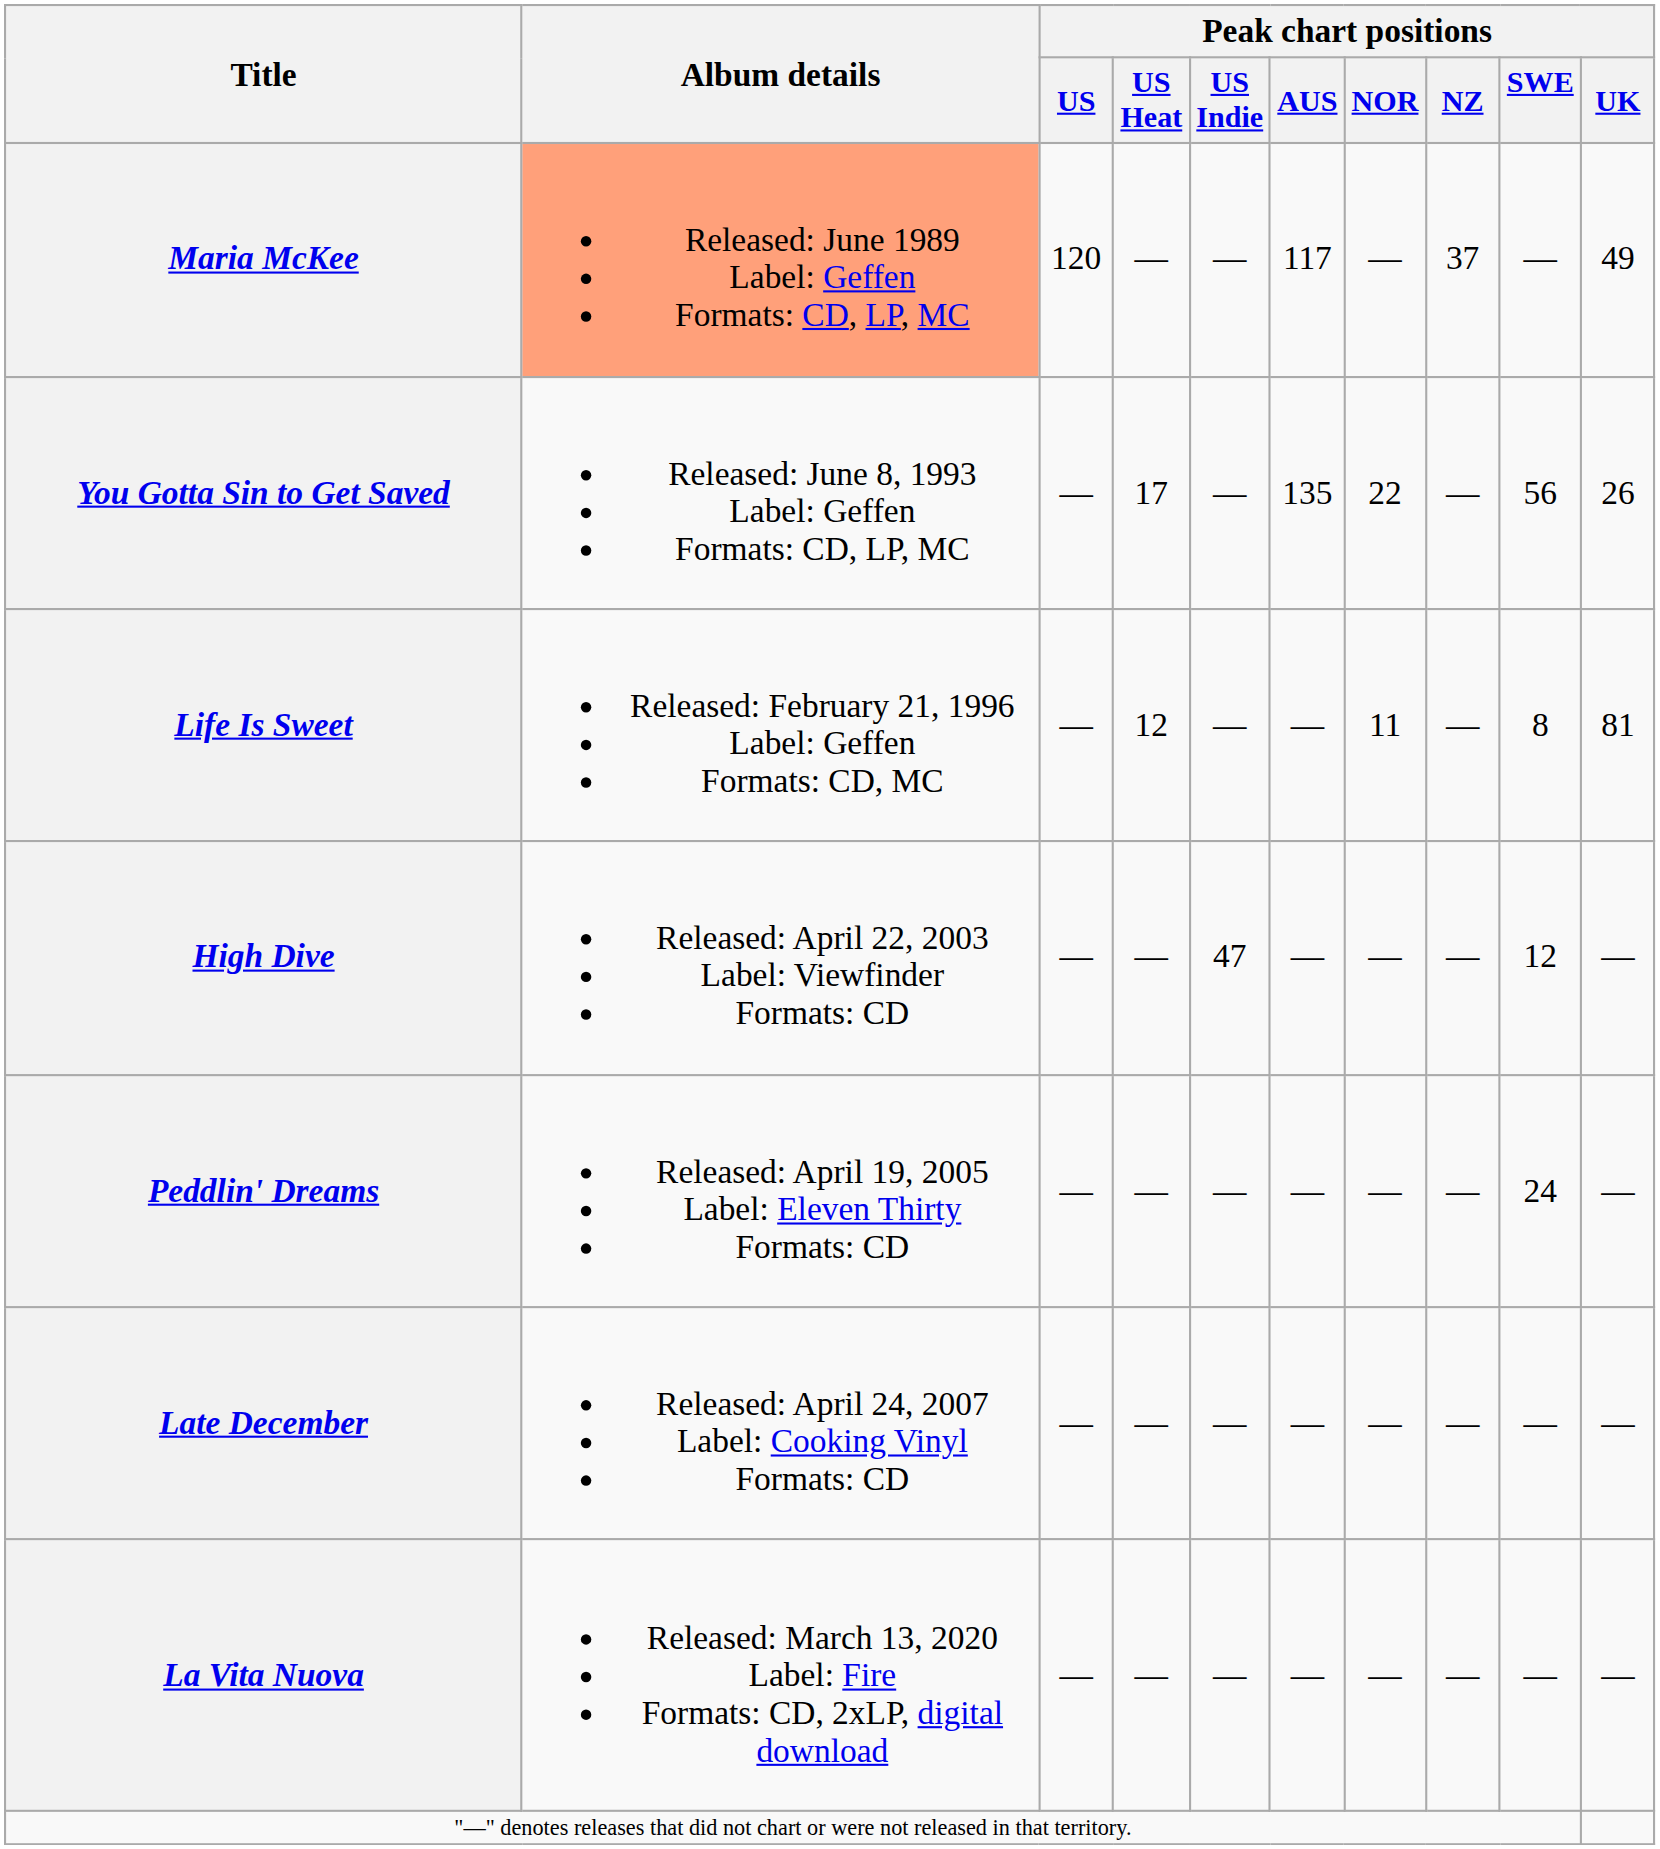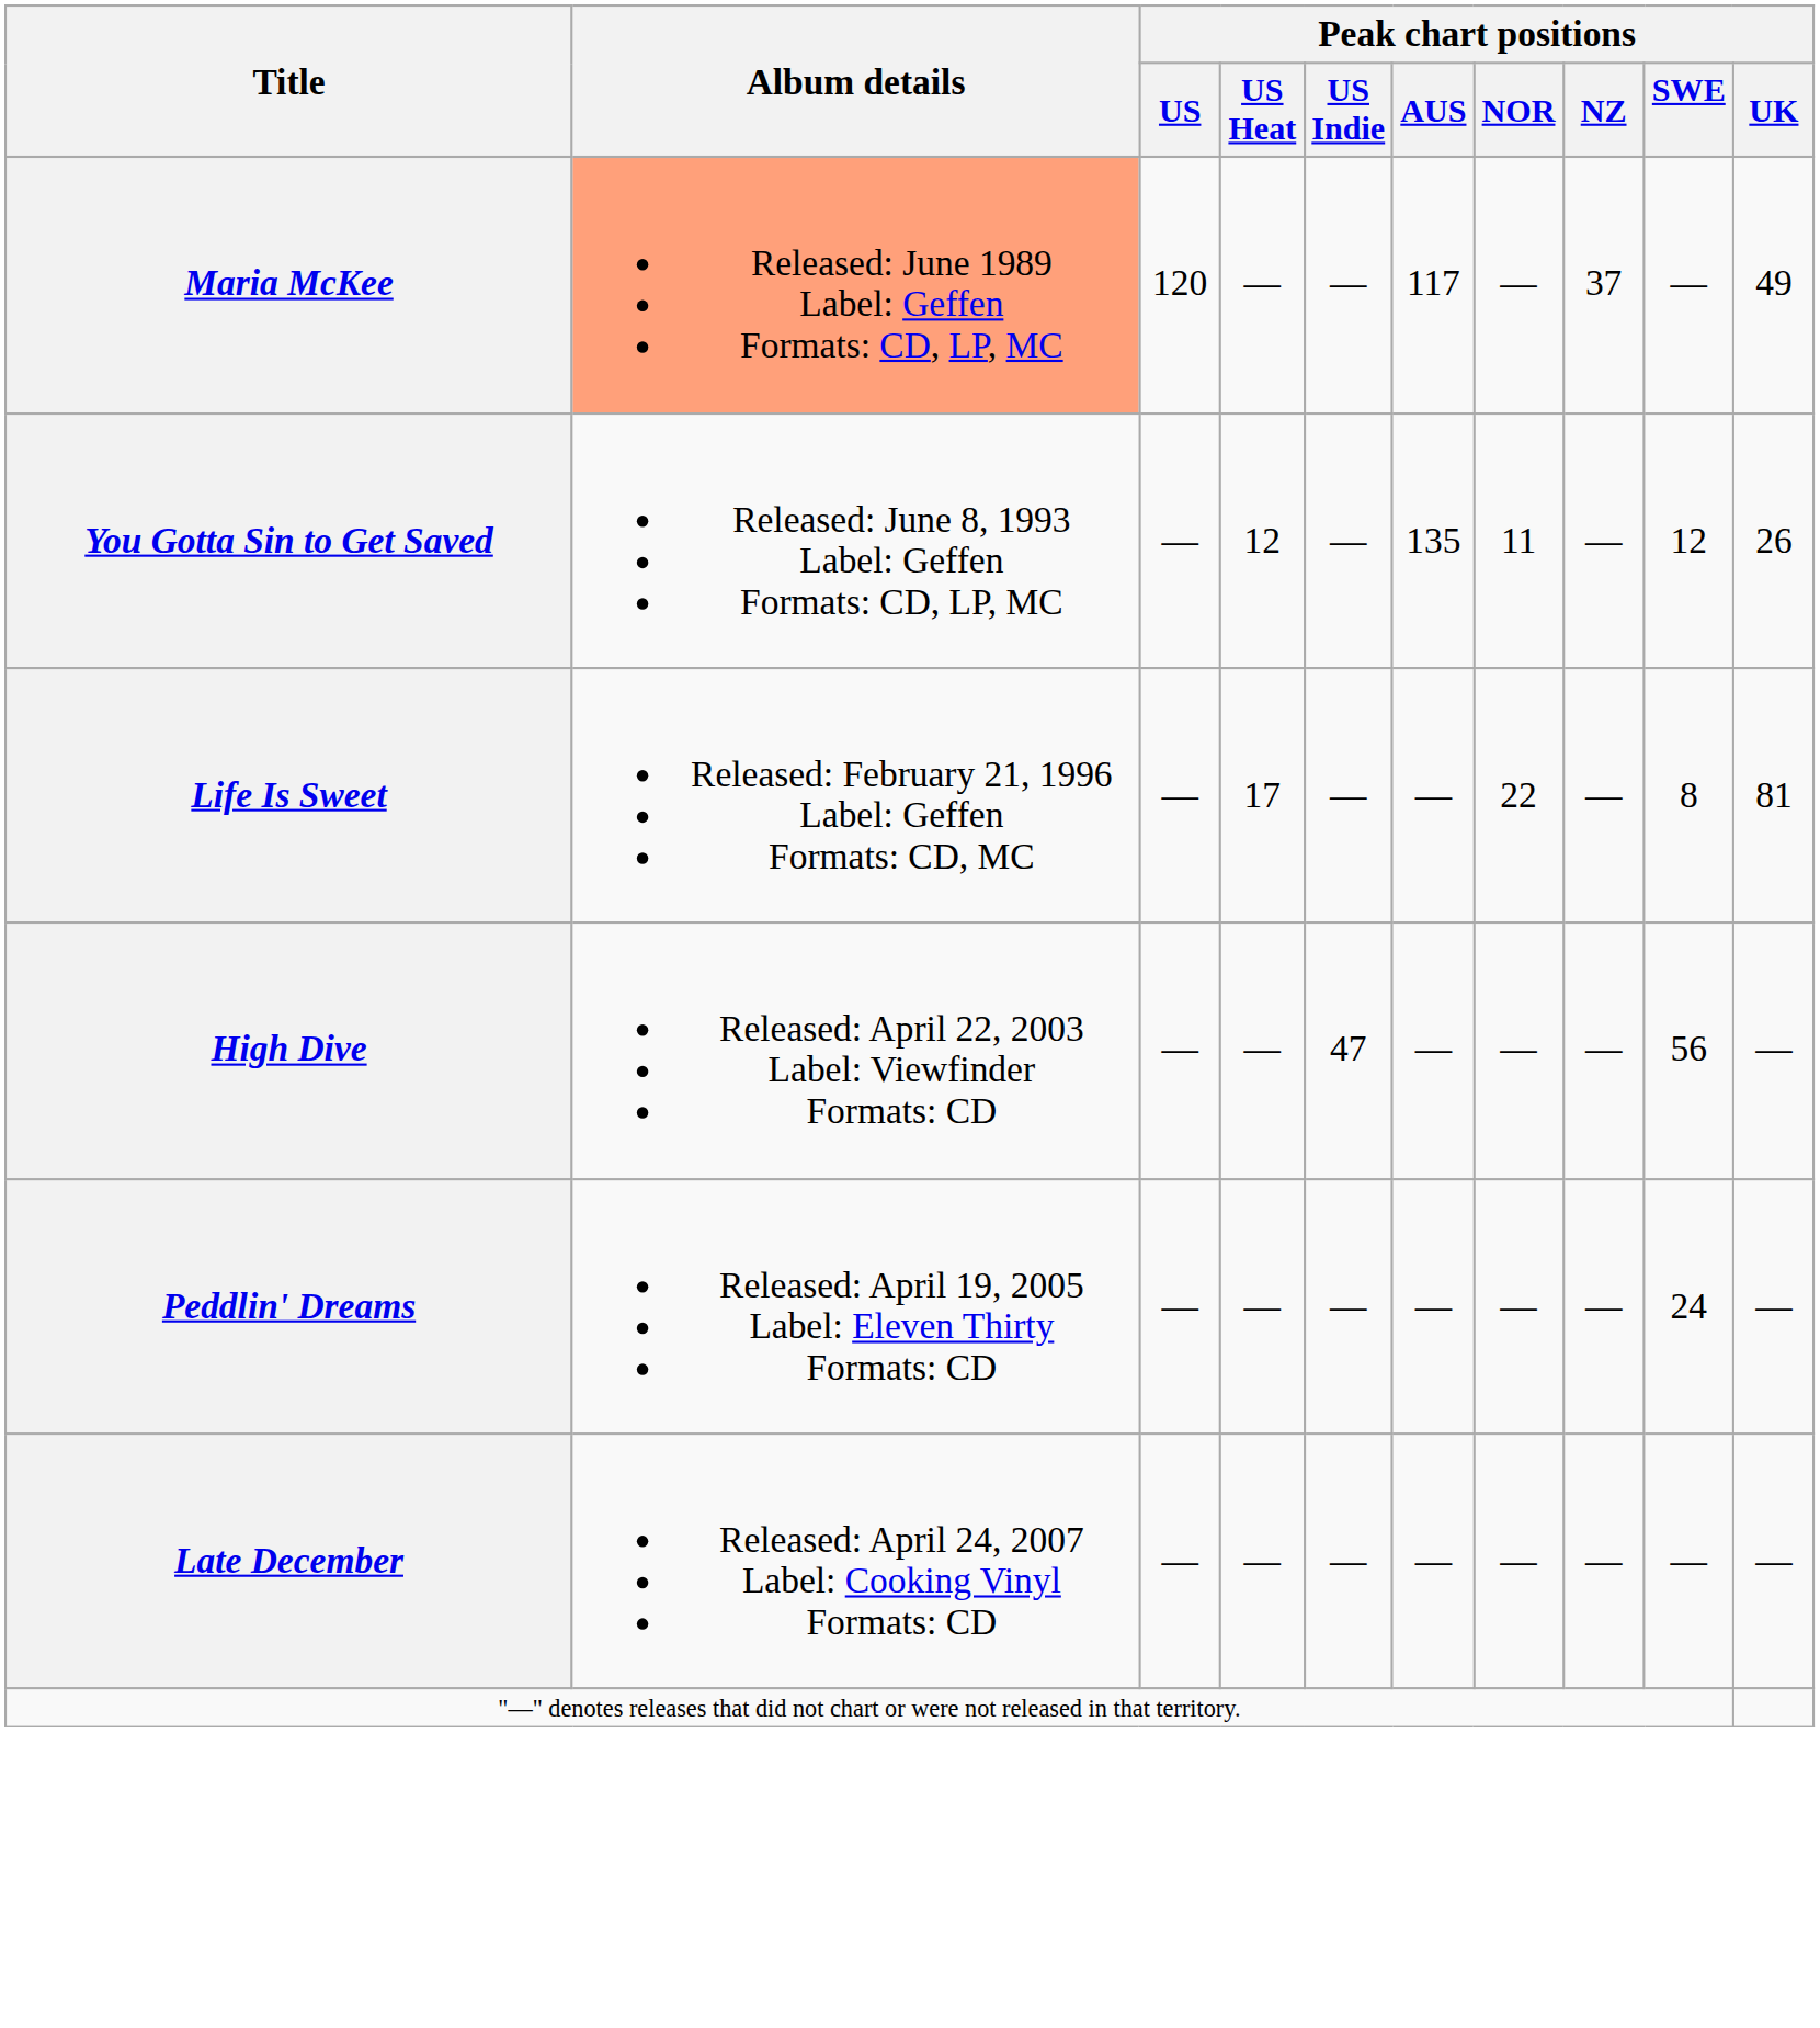You Gotta Sin to Get Saved | Peak chart positions / US Heat: 17 -> 12
You Gotta Sin to Get Saved | Peak chart positions / NOR: 22 -> 11
You Gotta Sin to Get Saved | Peak chart positions / SWE: 56 -> 12
Life Is Sweet | Peak chart positions / US Heat: 12 -> 17
Life Is Sweet | Peak chart positions / NOR: 11 -> 22
High Dive | Peak chart positions / SWE: 12 -> 56
- row: La Vita Nuova | Released: March 13, 2020 Label: Fire Formats: CD, 2xLP, digital download | — | — | — | — | — | — | — | —
